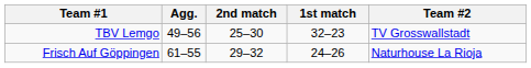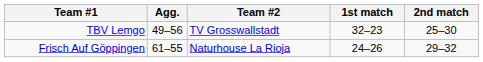columns swapped: Team #2 <-> 2nd match
